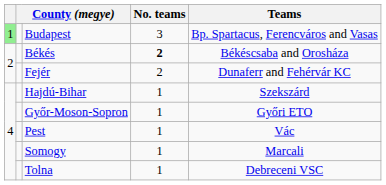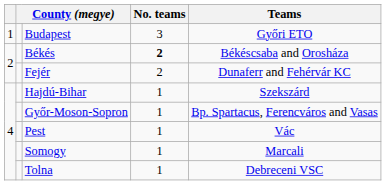Budapest | column 1: lightgreen background -> no background
Budapest | Teams: Bp. Spartacus, Ferencváros and Vasas -> Győri ETO
Győr-Moson-Sopron | Teams: Győri ETO -> Bp. Spartacus, Ferencváros and Vasas
